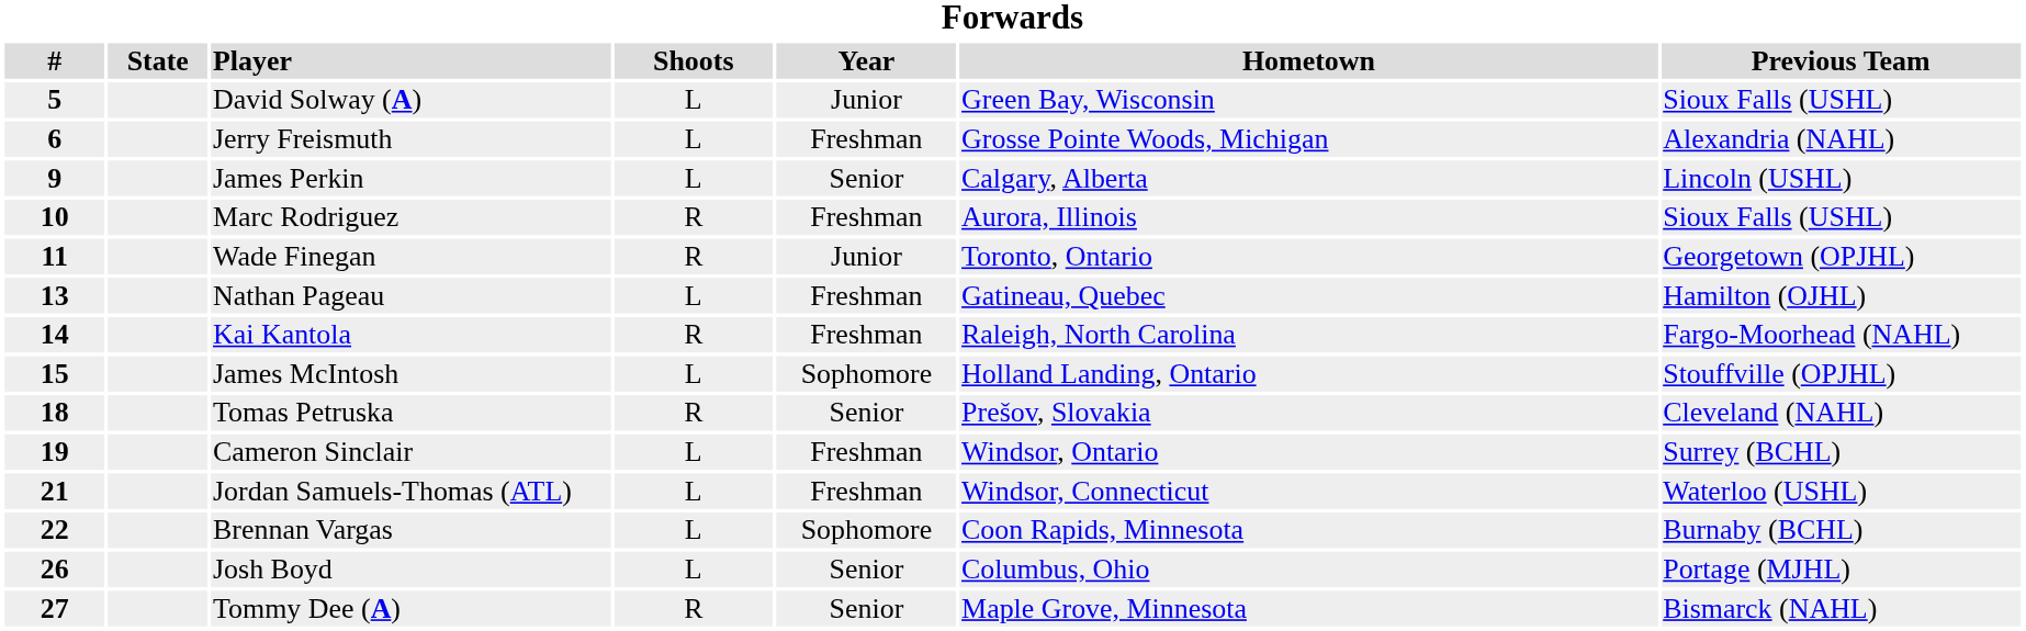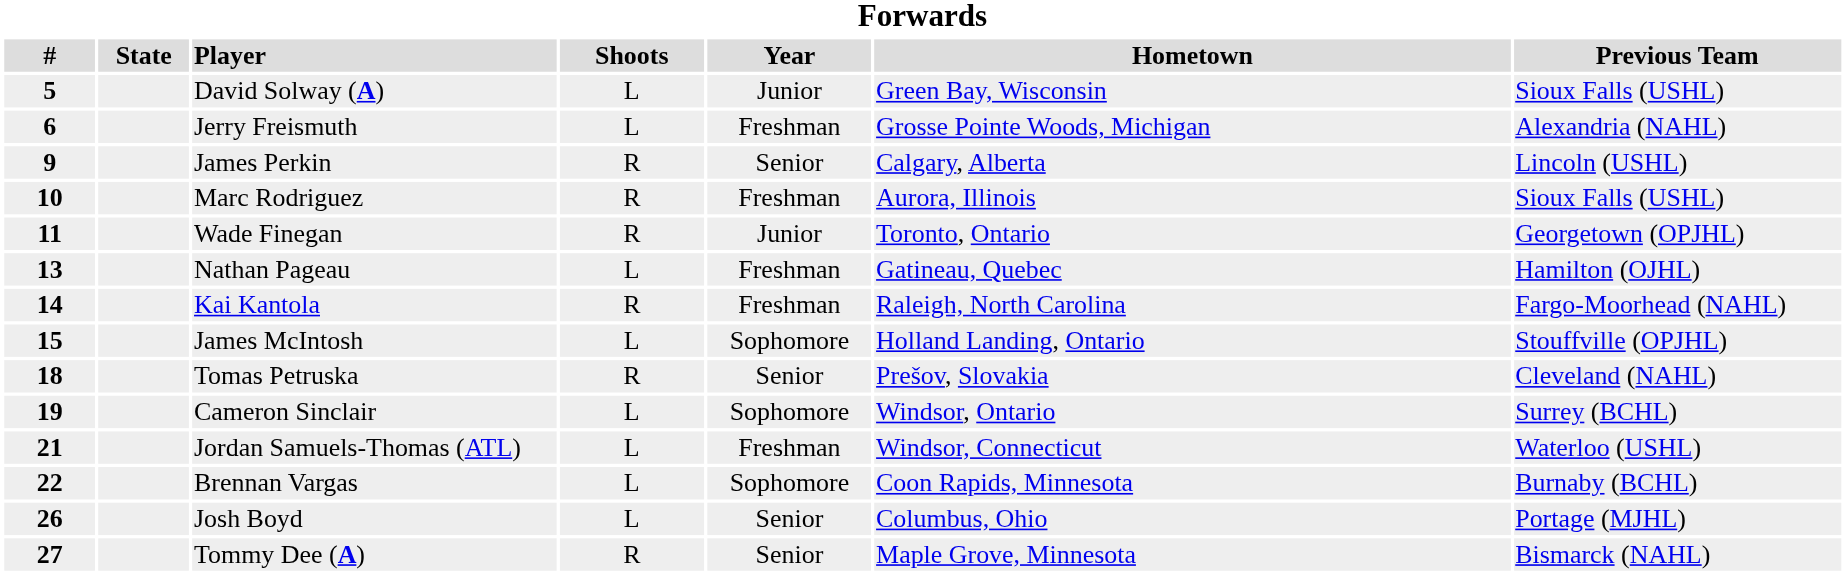James Perkin | Shoots: L -> R
Cameron Sinclair | Year: Freshman -> Sophomore
